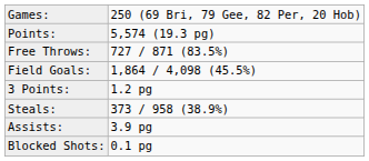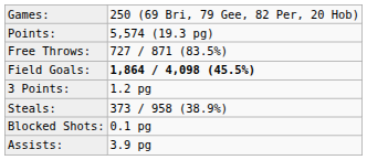Field Goals: | column 2: normal -> bold
rows swapped: Assists: <-> Blocked Shots:
